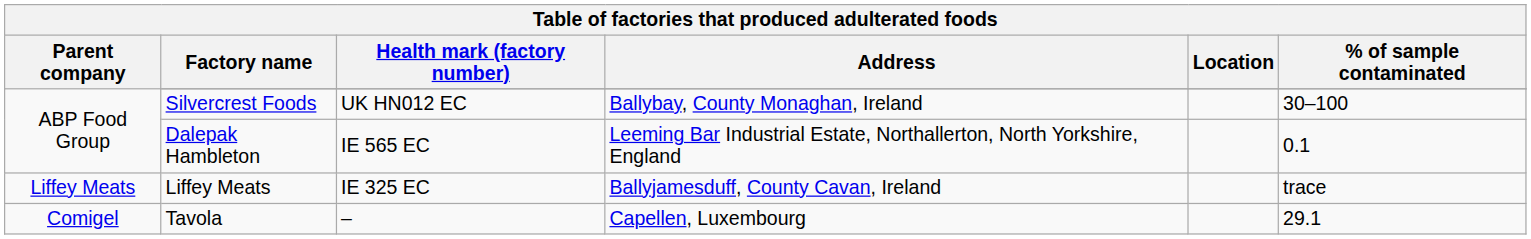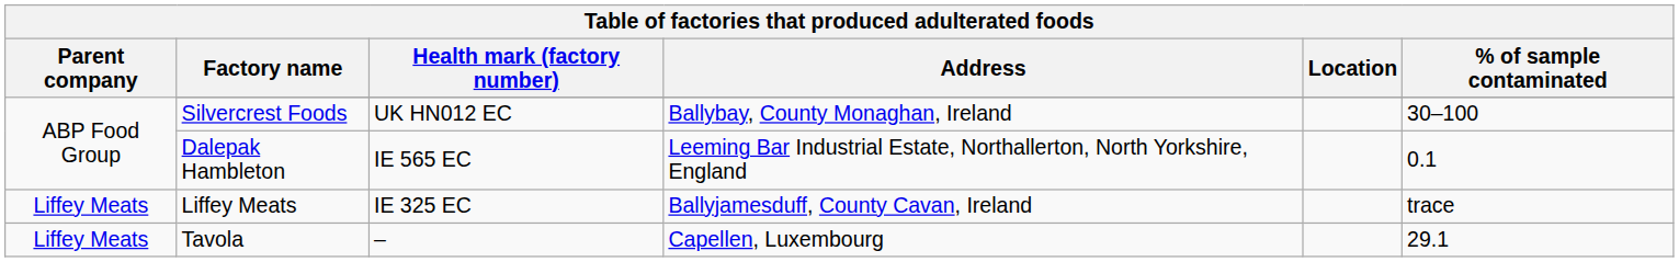Tavola | Parent company: Comigel -> Liffey Meats
